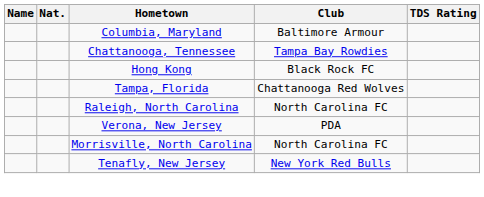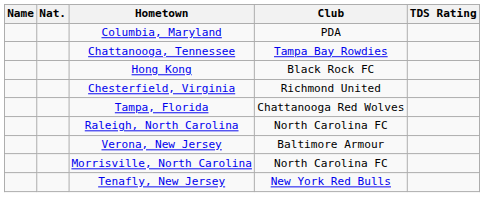Columbia, Maryland | Club: Baltimore Armour -> PDA
+ row: Chesterfield, Virginia | Richmond United
Verona, New Jersey | Club: PDA -> Baltimore Armour
